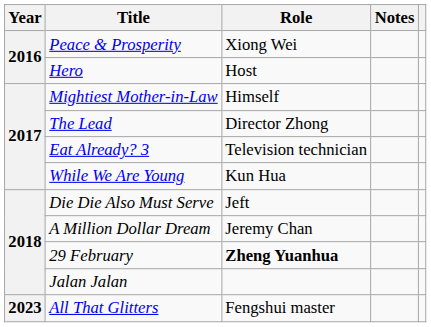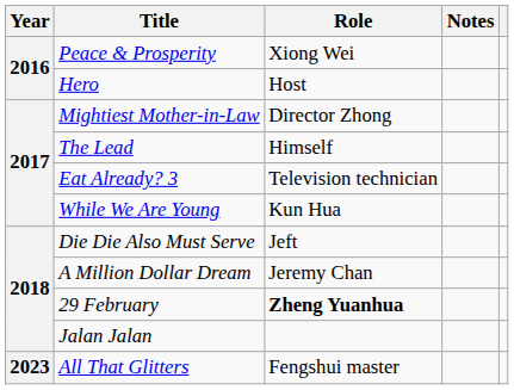Mightiest Mother-in-Law | Role: Himself -> Director Zhong
The Lead | Role: Director Zhong -> Himself
